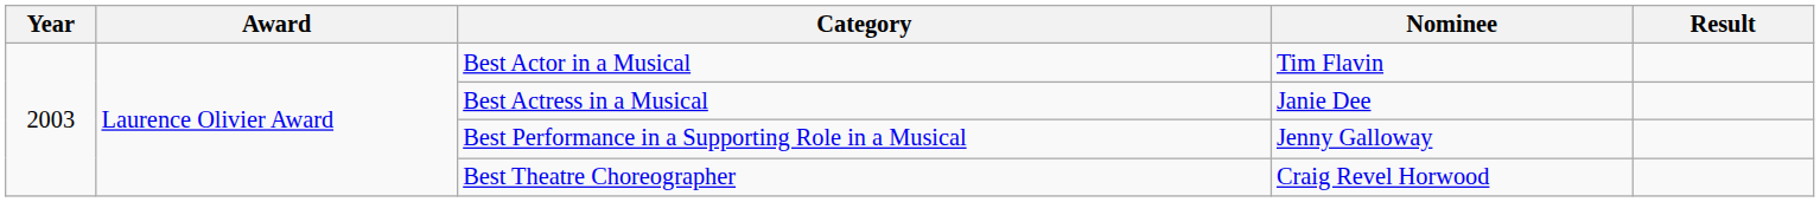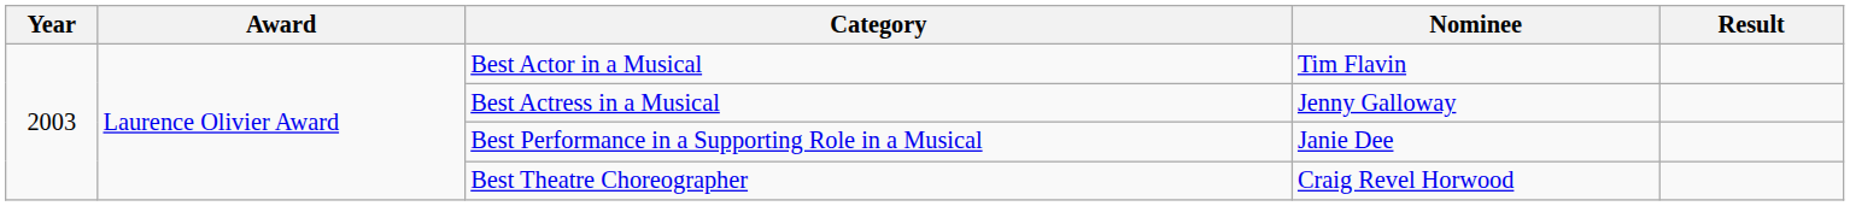Best Actress in a Musical | Nominee: Janie Dee -> Jenny Galloway
Best Performance in a Supporting Role in a Musical | Nominee: Jenny Galloway -> Janie Dee
